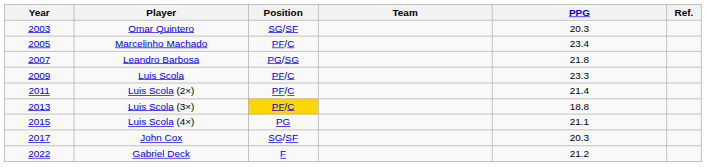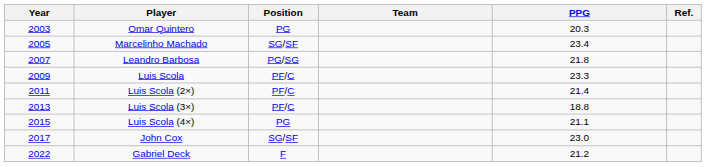Omar Quintero | Position: SG/SF -> PG
Marcelinho Machado | Position: PF/C -> SG/SF
Luis Scola (3×) | Position: gold background -> no background
John Cox | PPG: 20.3 -> 23.0
